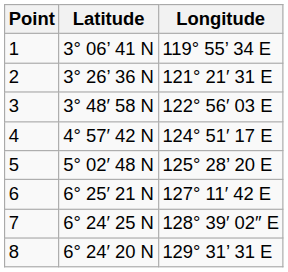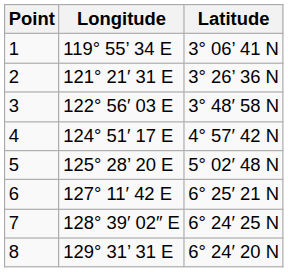columns swapped: Latitude <-> Longitude
